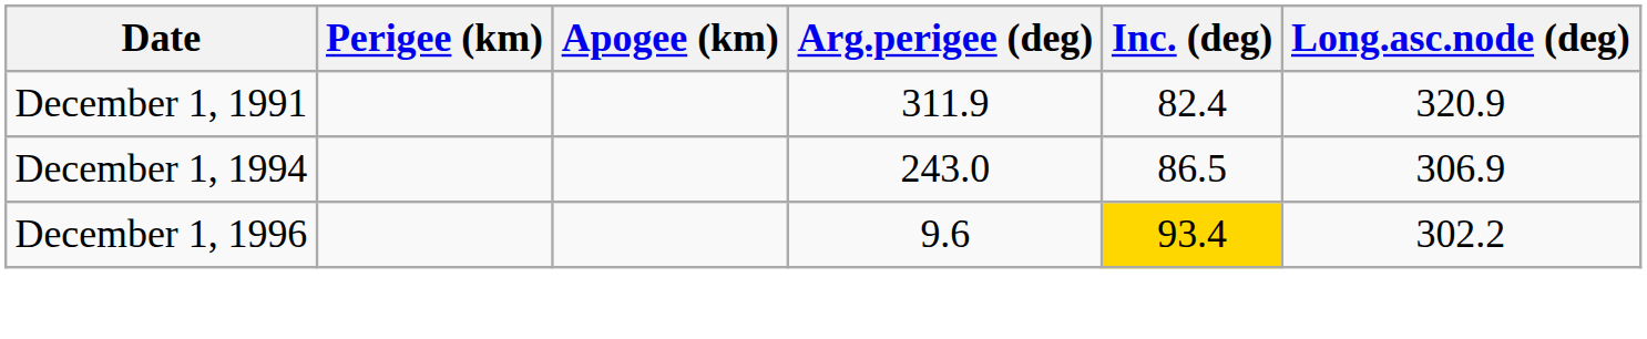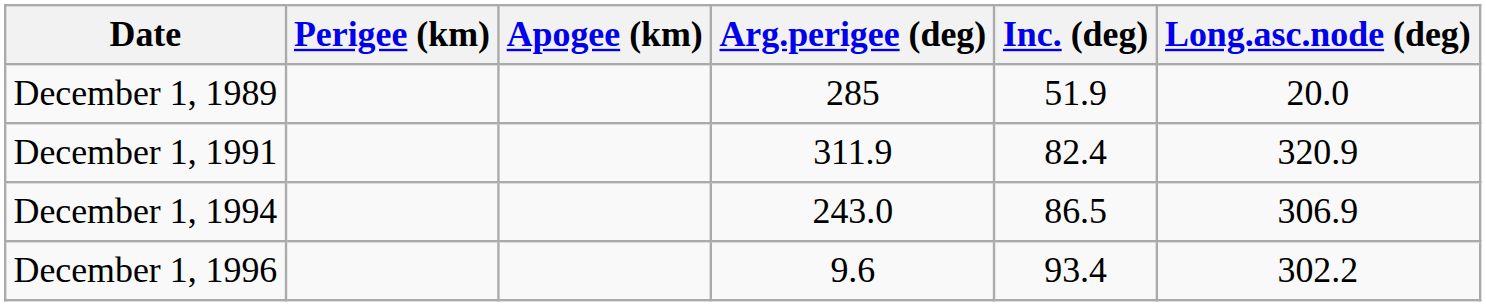+ row: December 1, 1989 | 285 | 51.9 | 20.0
December 1, 1996 | Inc. (deg): gold background -> no background
